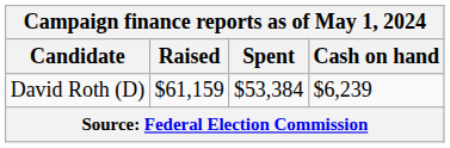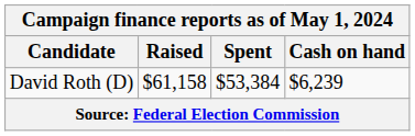David Roth (D) | Raised: $61,159 -> $61,158
